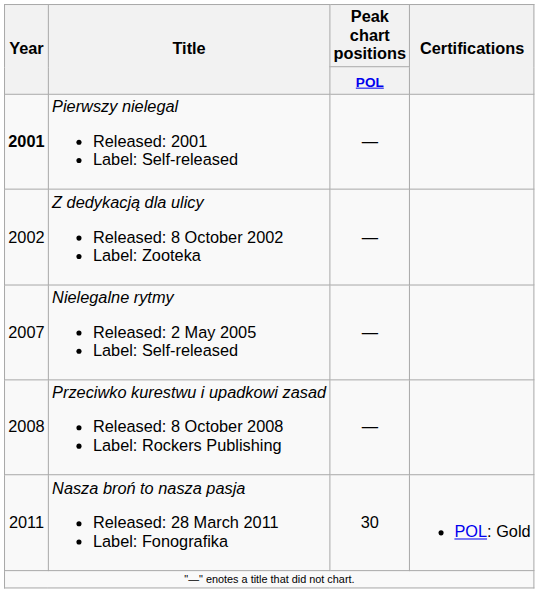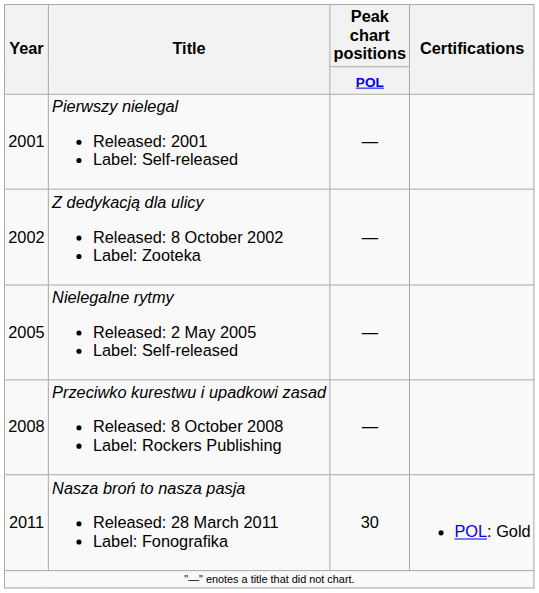Pierwszy nielegal Released: 2001 Label: Self-released | Year: bold -> normal
Nielegalne rytmy Released: 2 May 2005 Label: Self-released | Year: 2007 -> 2005
